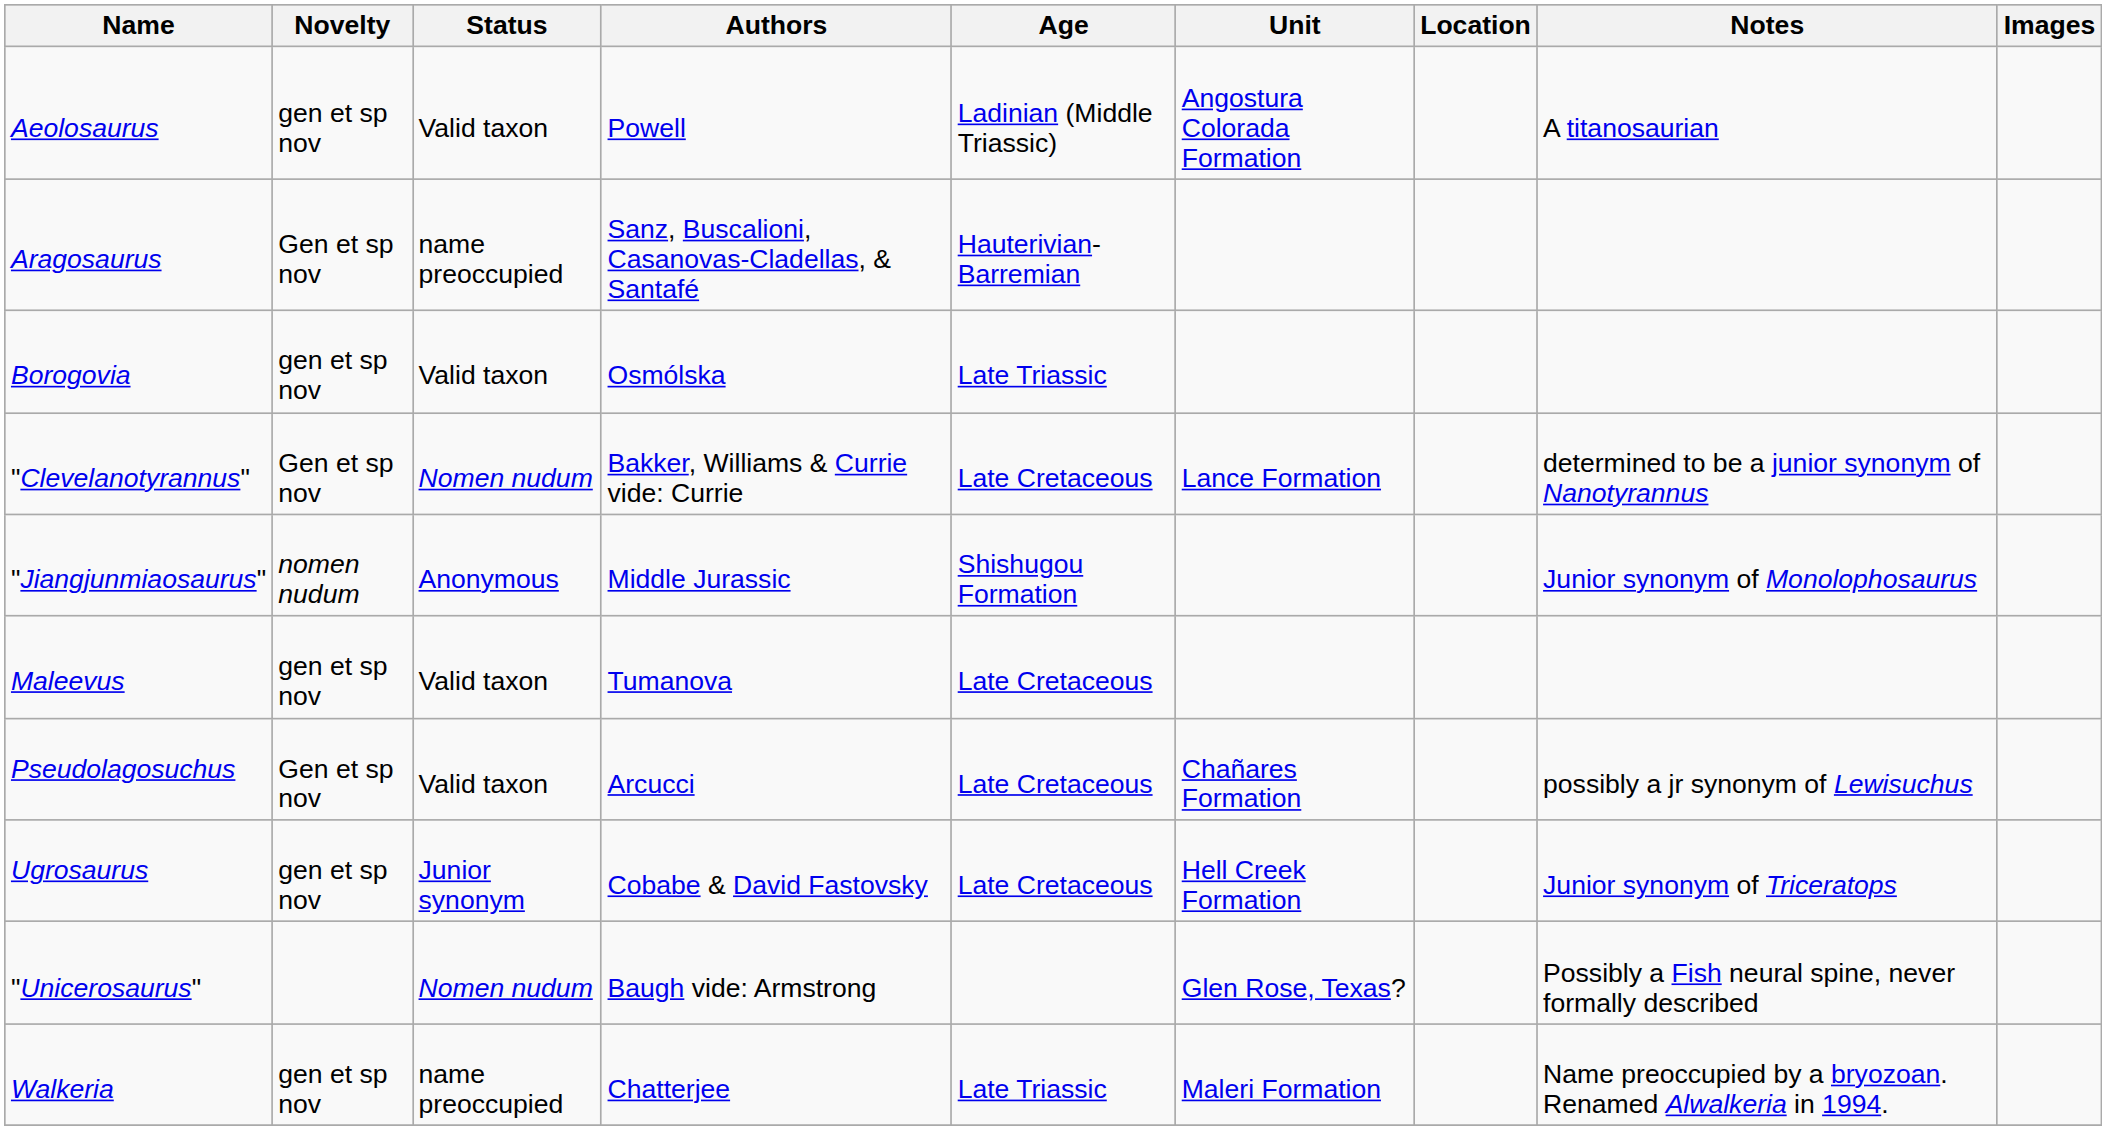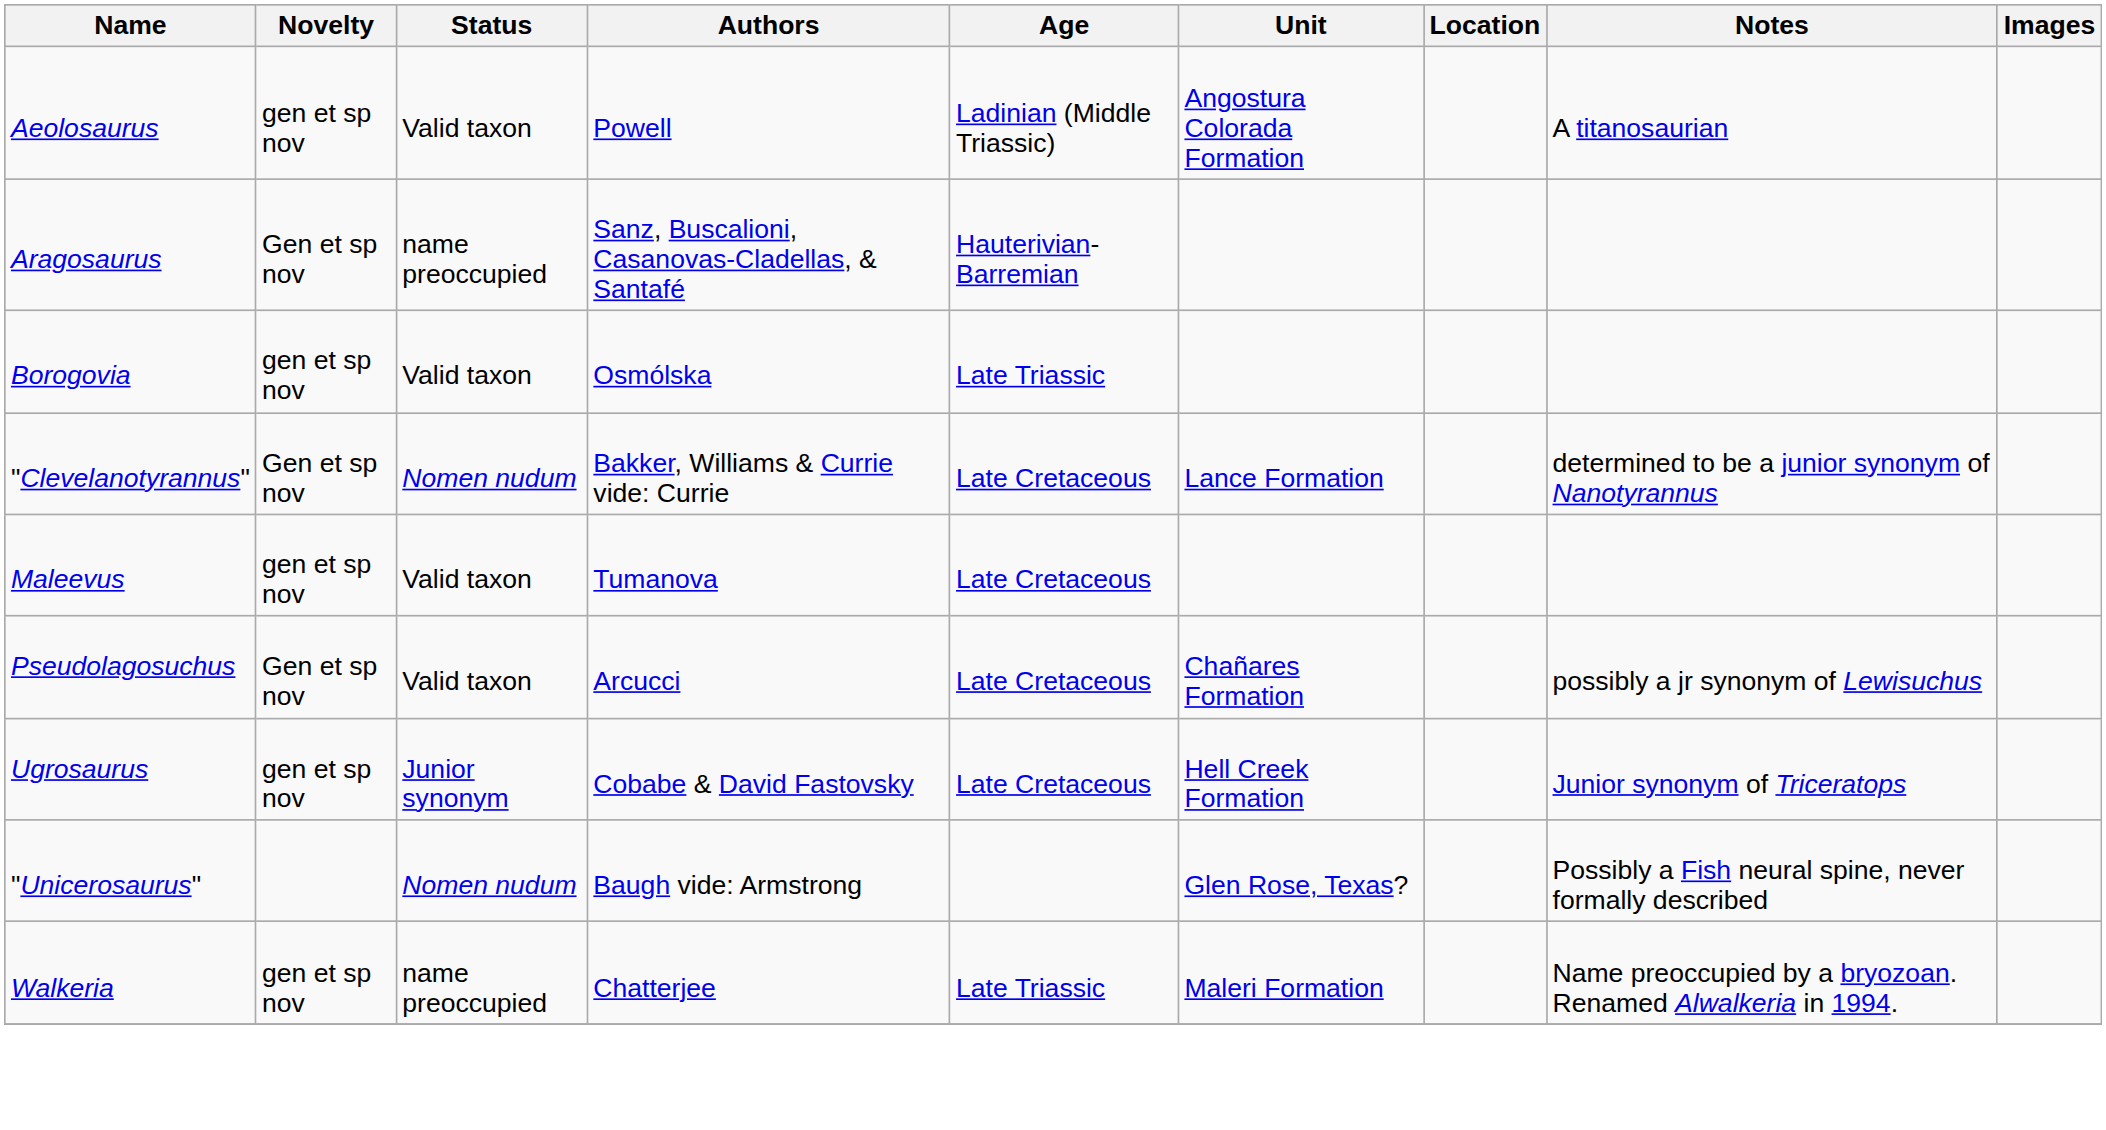- row: "Jiangjunmiaosaurus" | nomen nudum | Anonymous | Middle Jurassic | Shishugou Formation | Junior synonym of Monolophosaurus
